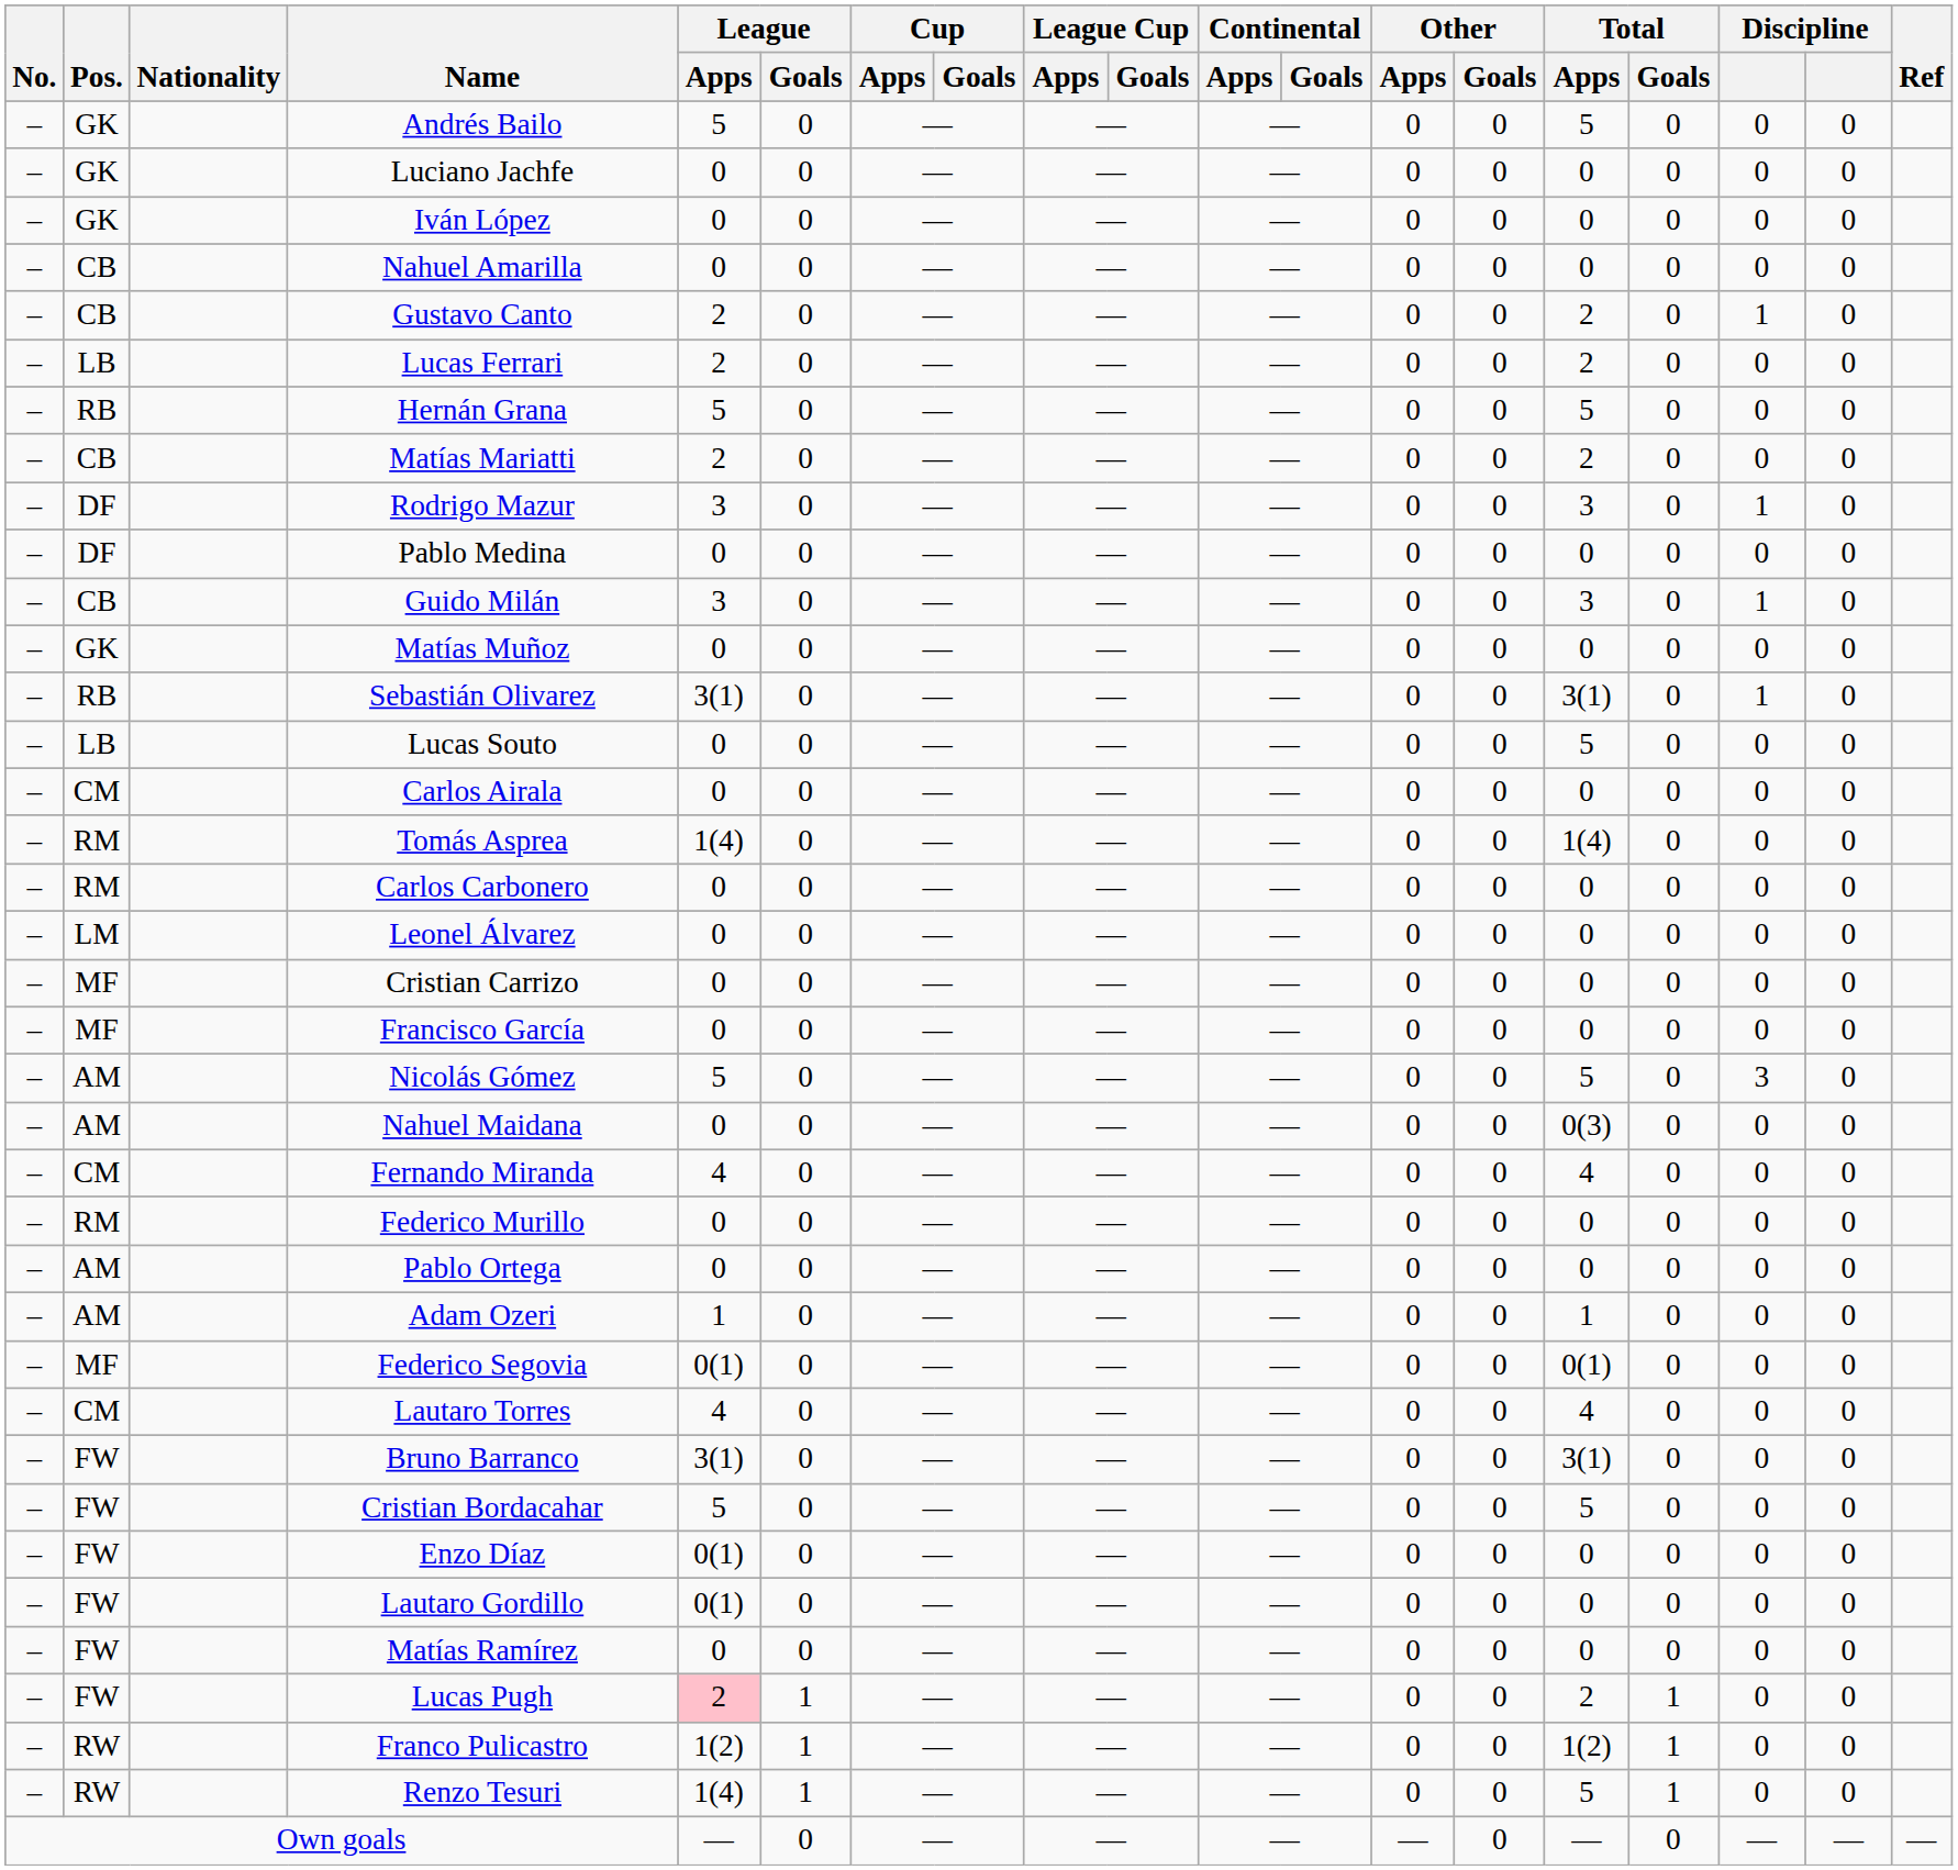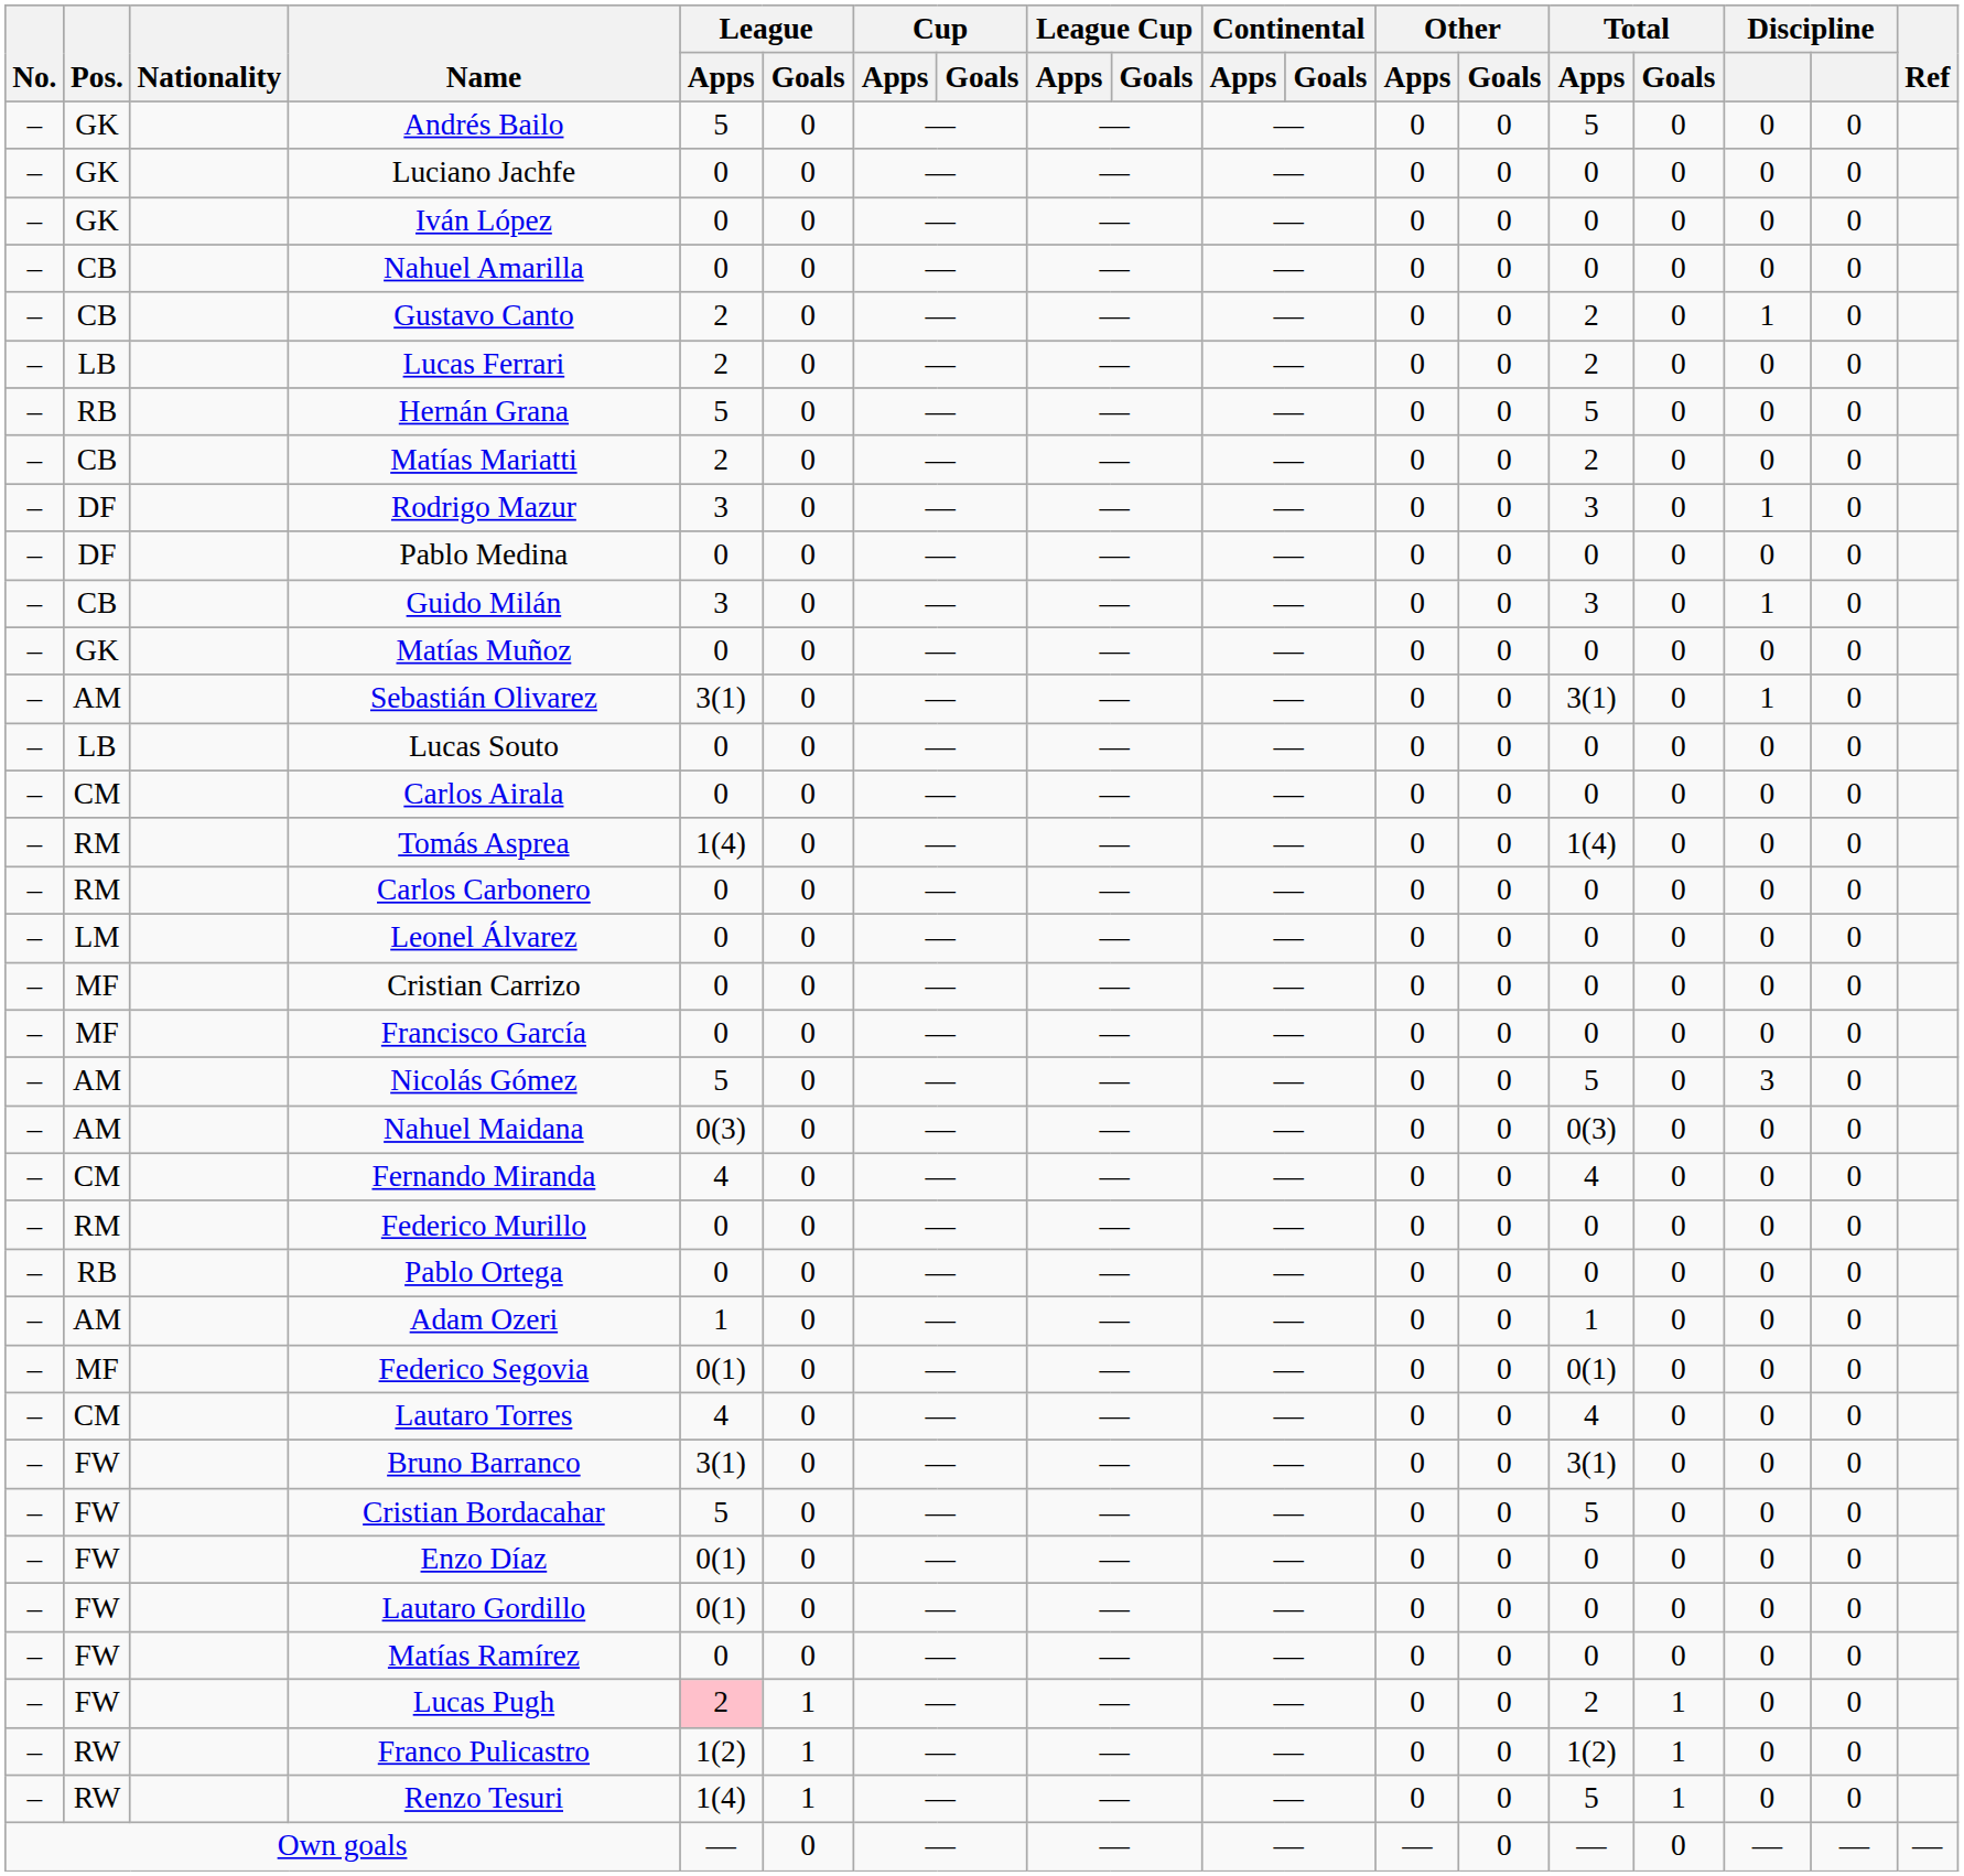Sebastián Olivarez | Pos.: RB -> AM
Lucas Souto | Total / Apps: 5 -> 0
Nahuel Maidana | League / Apps: 0 -> 0(3)
Pablo Ortega | Pos.: AM -> RB
